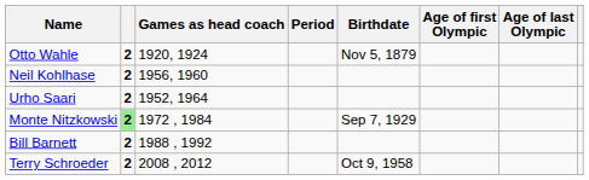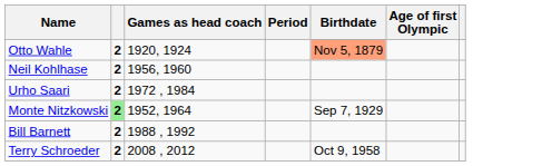- column: Age of last Olympic
Otto Wahle | Birthdate: no background -> lightsalmon background
Urho Saari | Games as head coach: 1952, 1964 -> 1972 , 1984
Monte Nitzkowski | Games as head coach: 1972 , 1984 -> 1952, 1964
